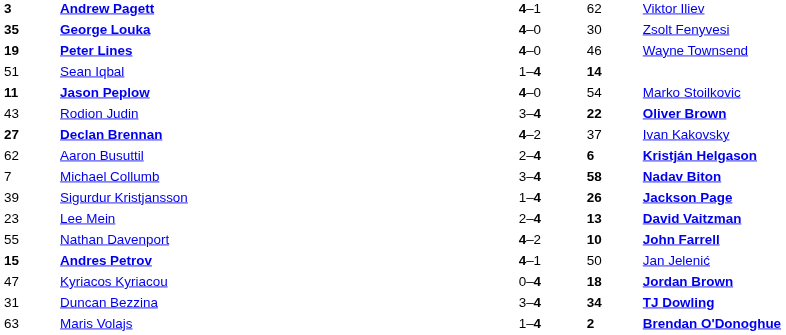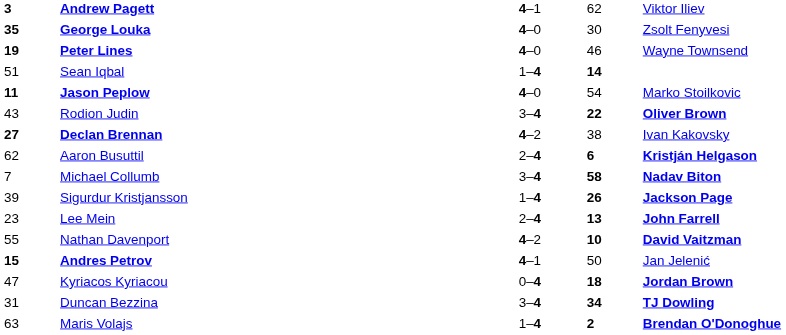Declan Brennan | column 4: 37 -> 38
Lee Mein | column 5: David Vaitzman -> John Farrell
Nathan Davenport | column 5: John Farrell -> David Vaitzman
